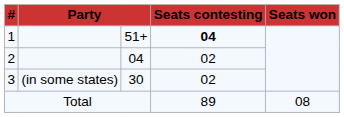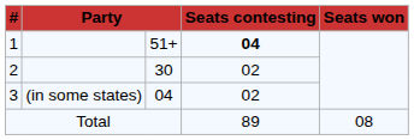2 | column 3: 04 -> 30
3 | column 3: 30 -> 04
